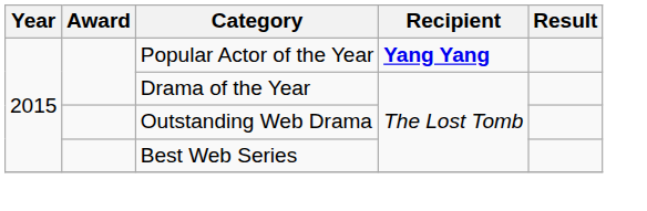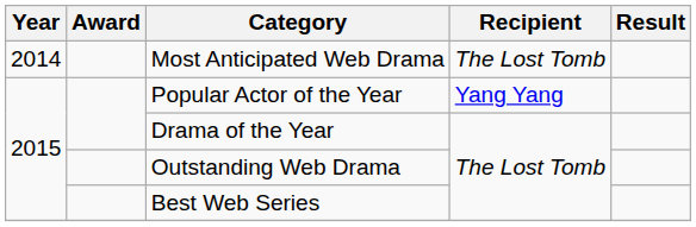+ row: 2014 | Most Anticipated Web Drama | The Lost Tomb
Popular Actor of the Year | Recipient: bold -> normal
